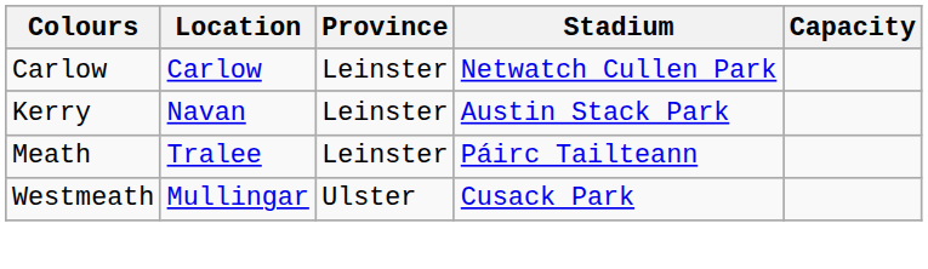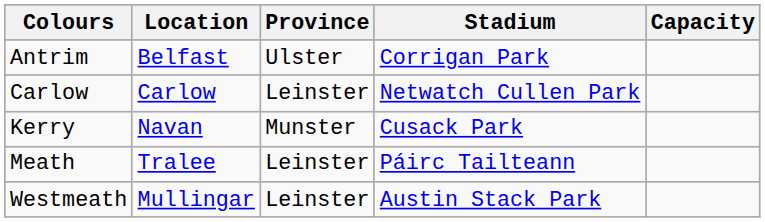+ row: Antrim | Belfast | Ulster | Corrigan Park
Kerry | Province: Leinster -> Munster
Kerry | Stadium: Austin Stack Park -> Cusack Park
Westmeath | Province: Ulster -> Leinster
Westmeath | Stadium: Cusack Park -> Austin Stack Park
